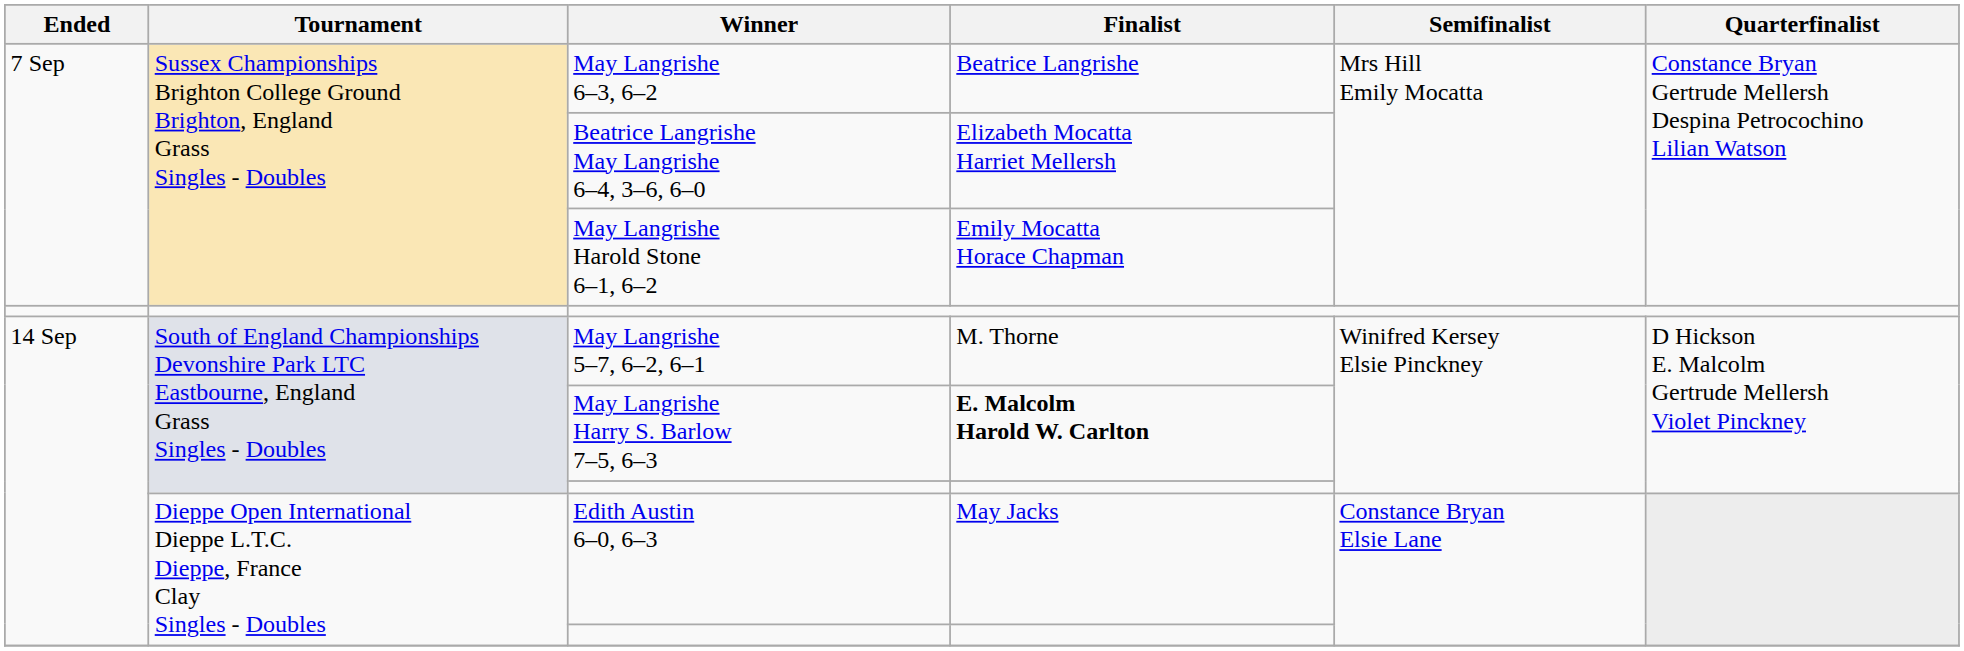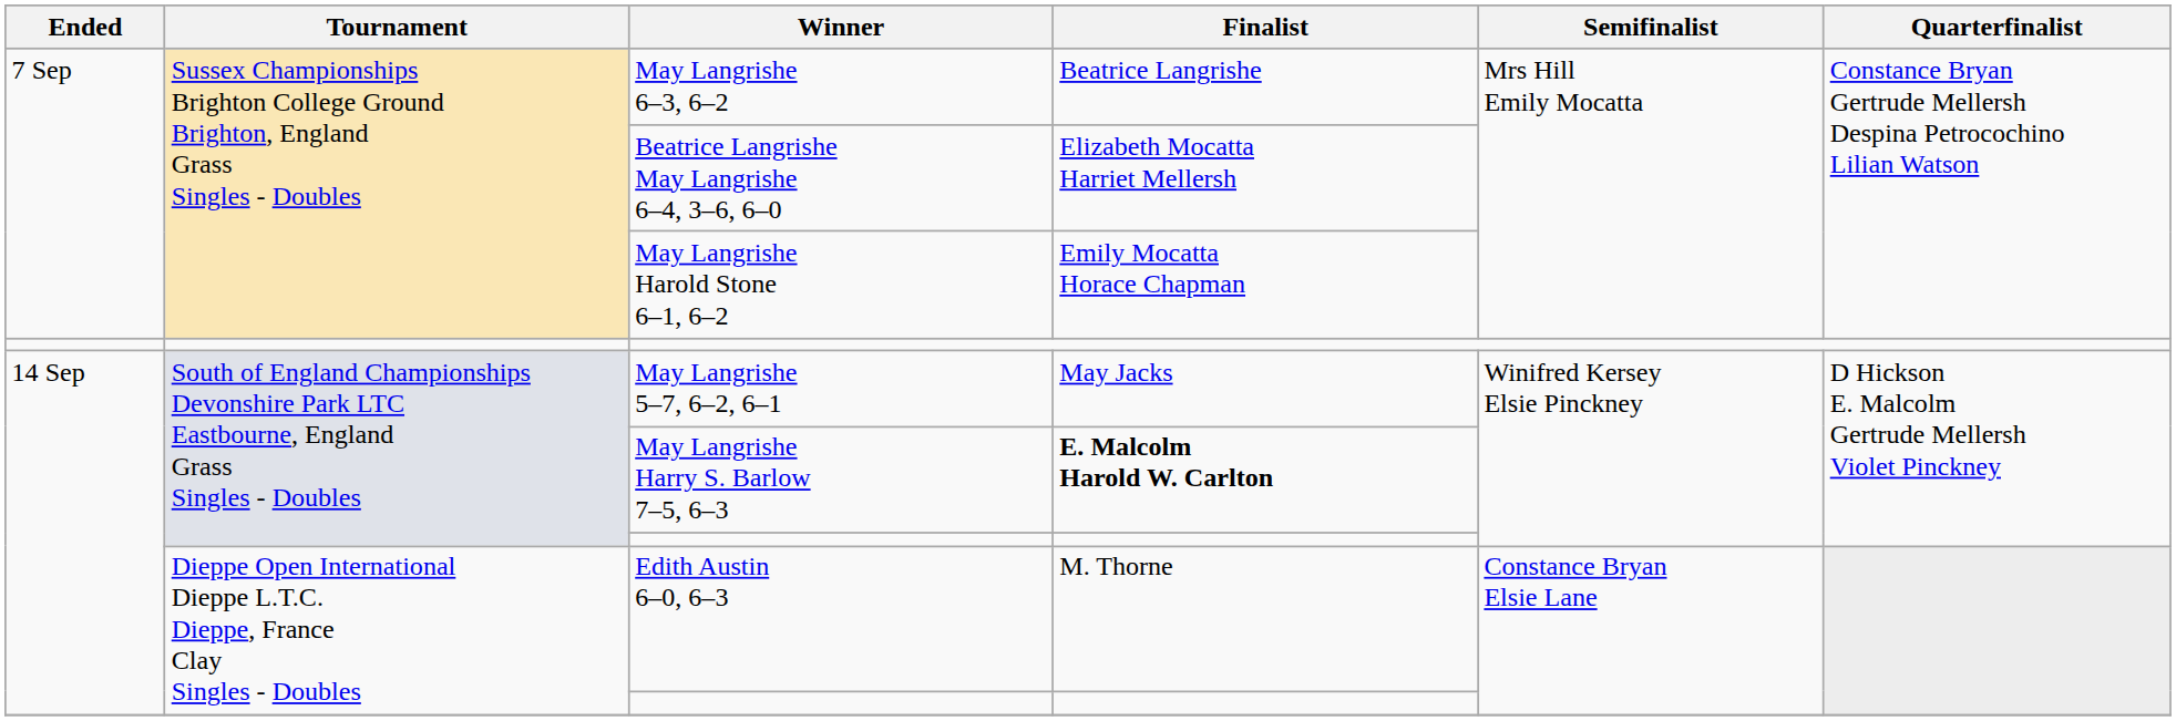May Langrishe 5–7, 6–2, 6–1 | Finalist: M. Thorne -> May Jacks
Edith Austin 6–0, 6–3 | Finalist: May Jacks -> M. Thorne
